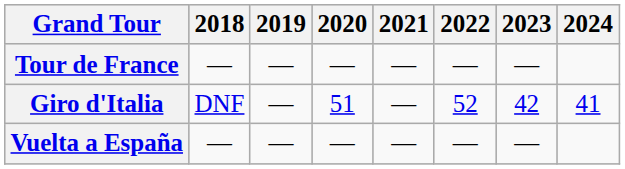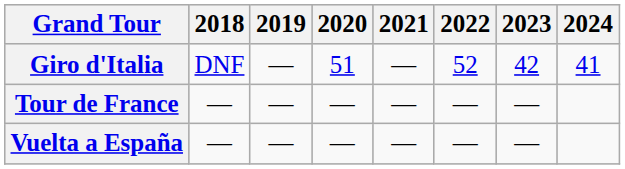rows swapped: Giro d'Italia <-> Tour de France
